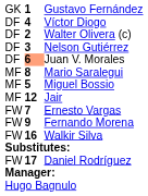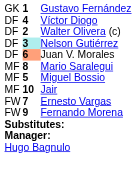Nelson Gutiérrez | column 2: no background -> paleturquoise background
Jair | column 2: 12 -> 10
- row: FW | 16 | Walkir Silva
- row: FW | 17 | Daniel Rodríguez
